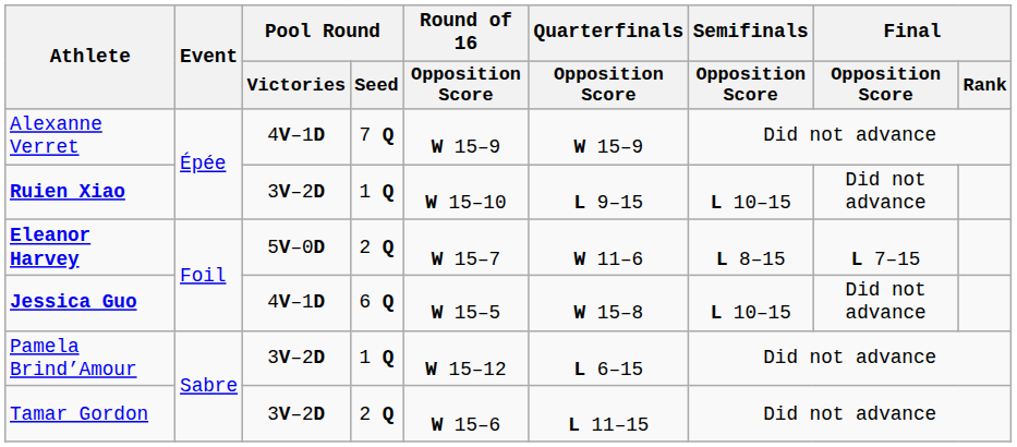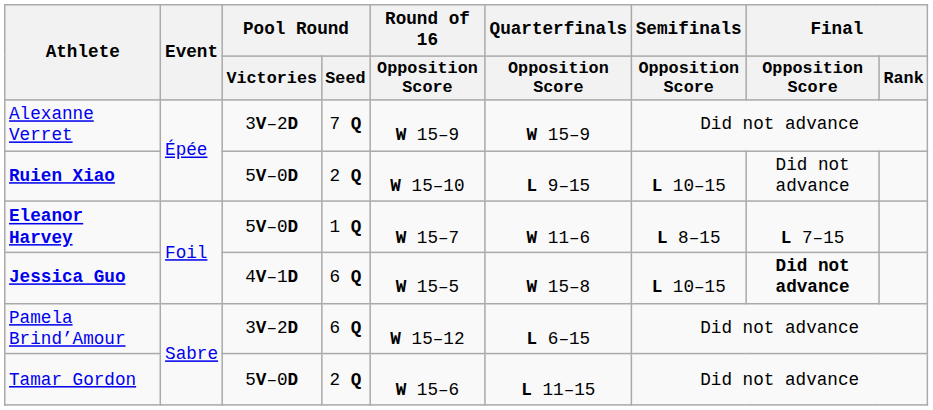Alexanne Verret | Pool Round / Victories: 4V–1D -> 3V–2D
Ruien Xiao | Pool Round / Victories: 3V–2D -> 5V–0D
Ruien Xiao | Pool Round / Seed: 1 Q -> 2 Q
Eleanor Harvey | Pool Round / Seed: 2 Q -> 1 Q
Jessica Guo | Final / Opposition Score: normal -> bold
Pamela Brind’Amour | Pool Round / Seed: 1 Q -> 6 Q
Tamar Gordon | Pool Round / Victories: 3V–2D -> 5V–0D
